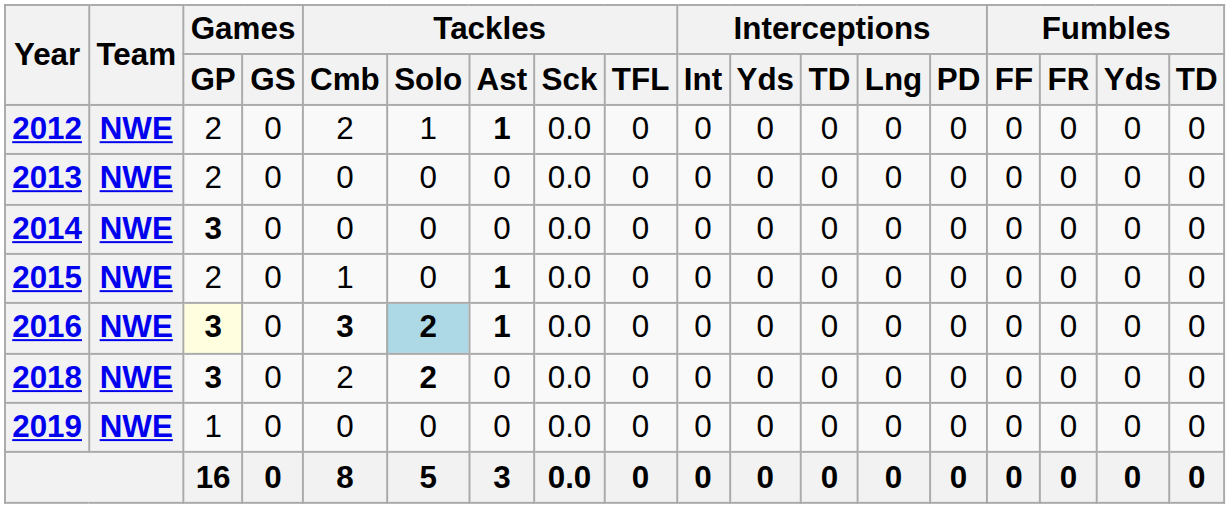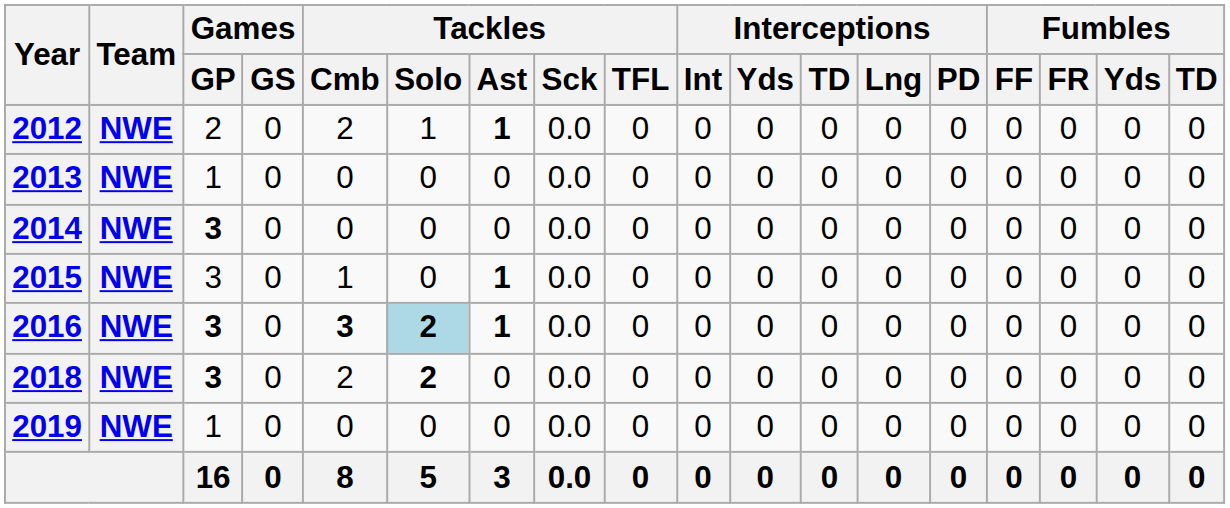2013 | Games / GP: 2 -> 1
2015 | Games / GP: 2 -> 3
2016 | Games / GP: lightyellow background -> no background
